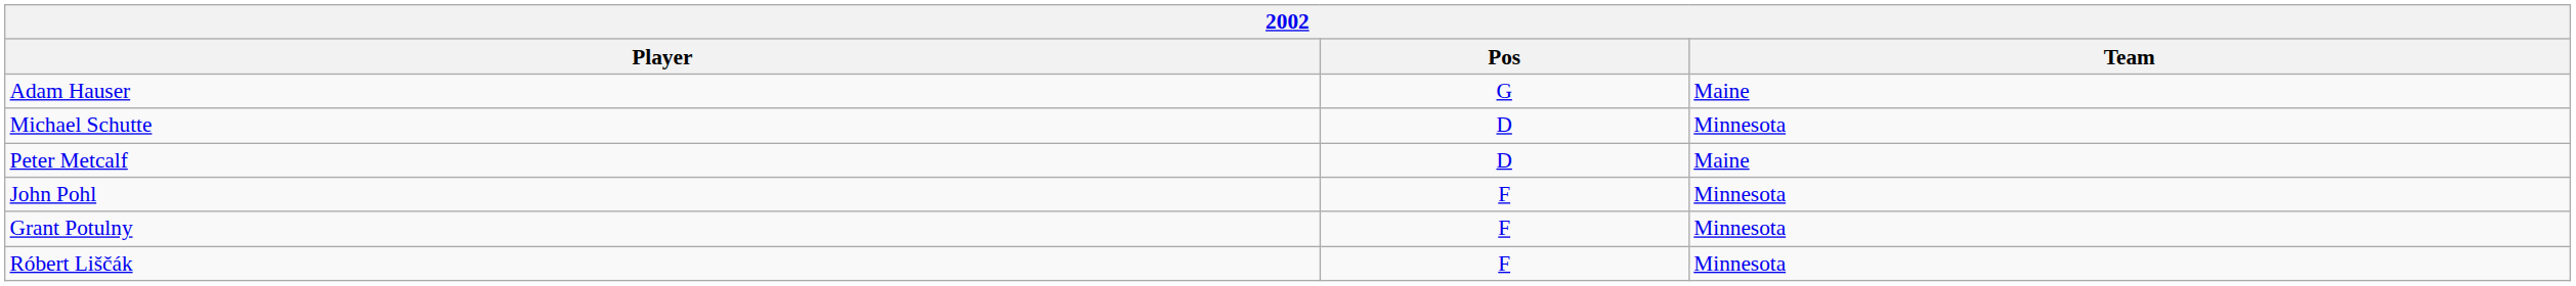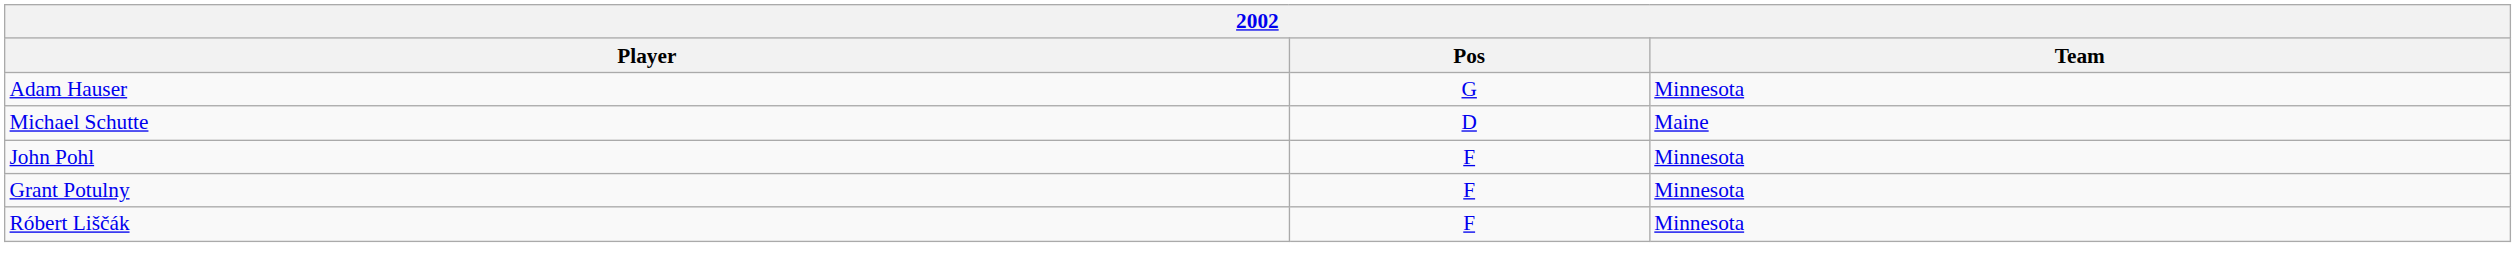Adam Hauser | Team: Maine -> Minnesota
Michael Schutte | Team: Minnesota -> Maine
- row: Peter Metcalf | D | Maine
